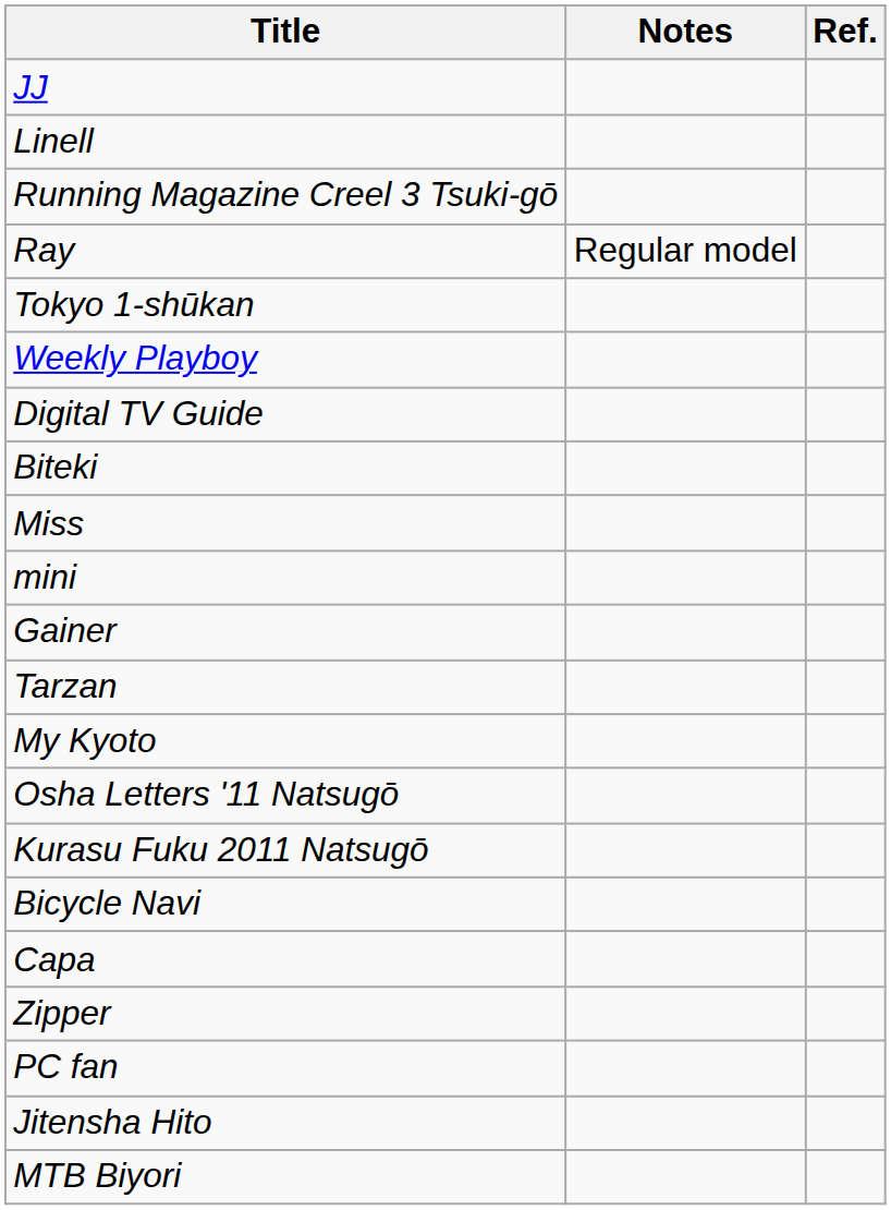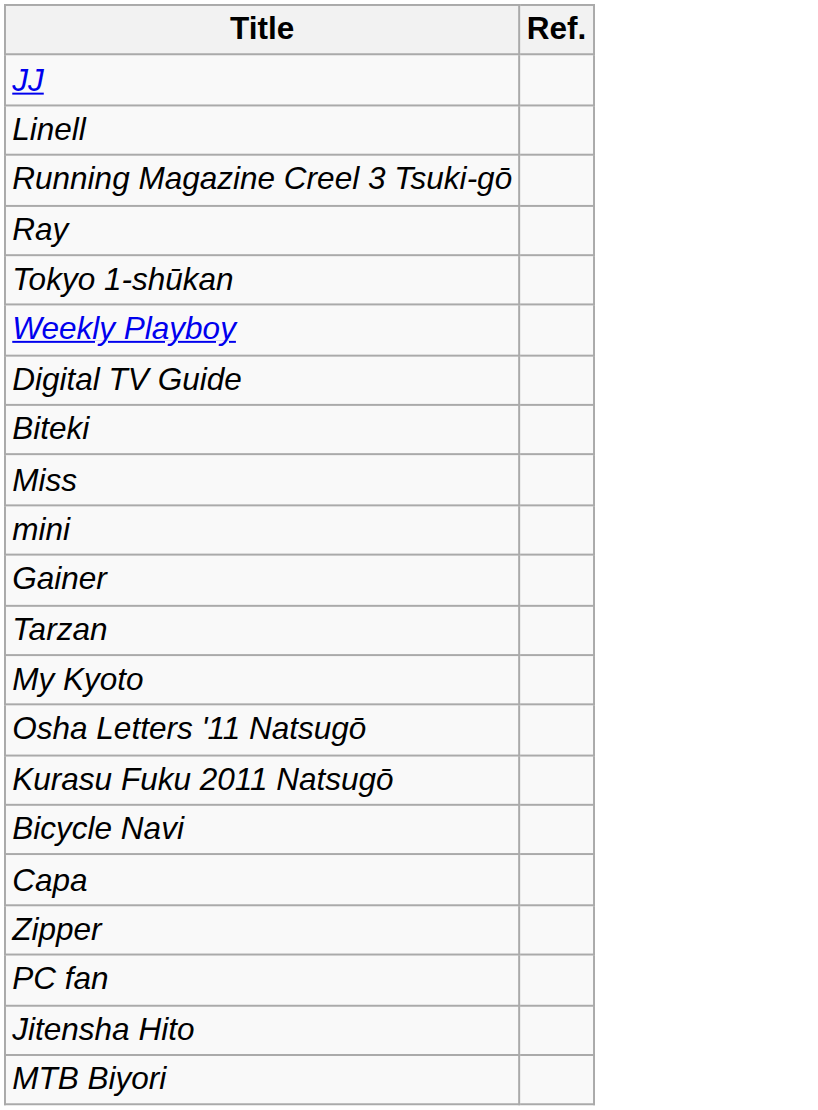- column: Notes | Regular model
